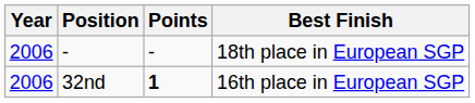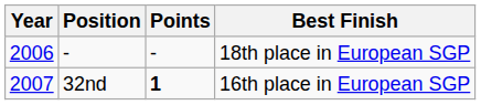32nd | Year: 2006 -> 2007
